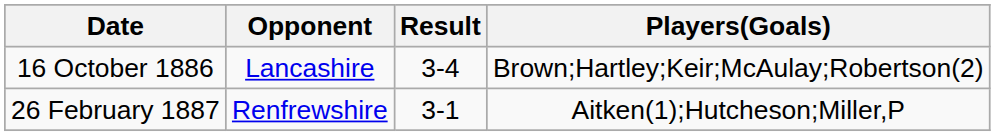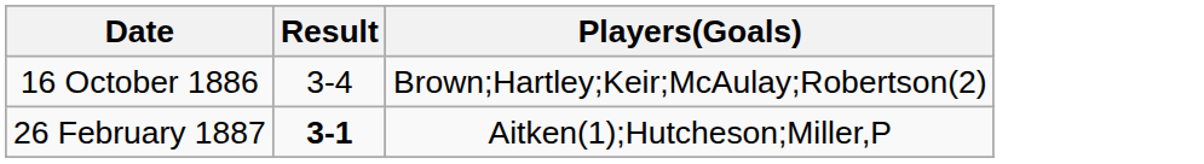- column: Opponent | Lancashire | Renfrewshire
26 February 1887 | Result: normal -> bold
